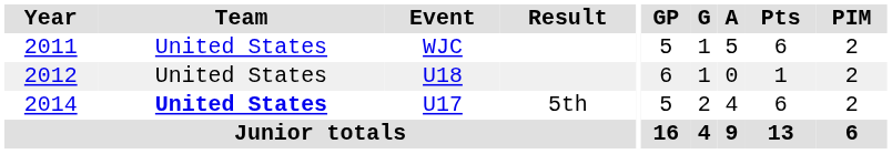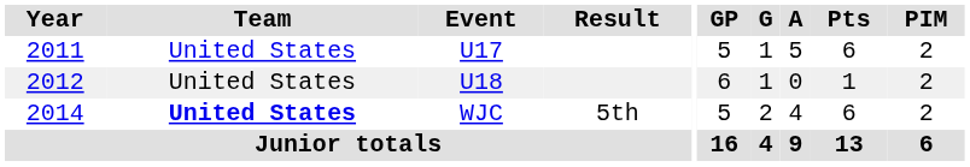2011 | Event: WJC -> U17
2014 | Event: U17 -> WJC
